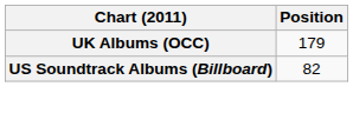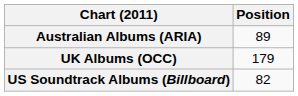+ row: Australian Albums (ARIA) | 89
